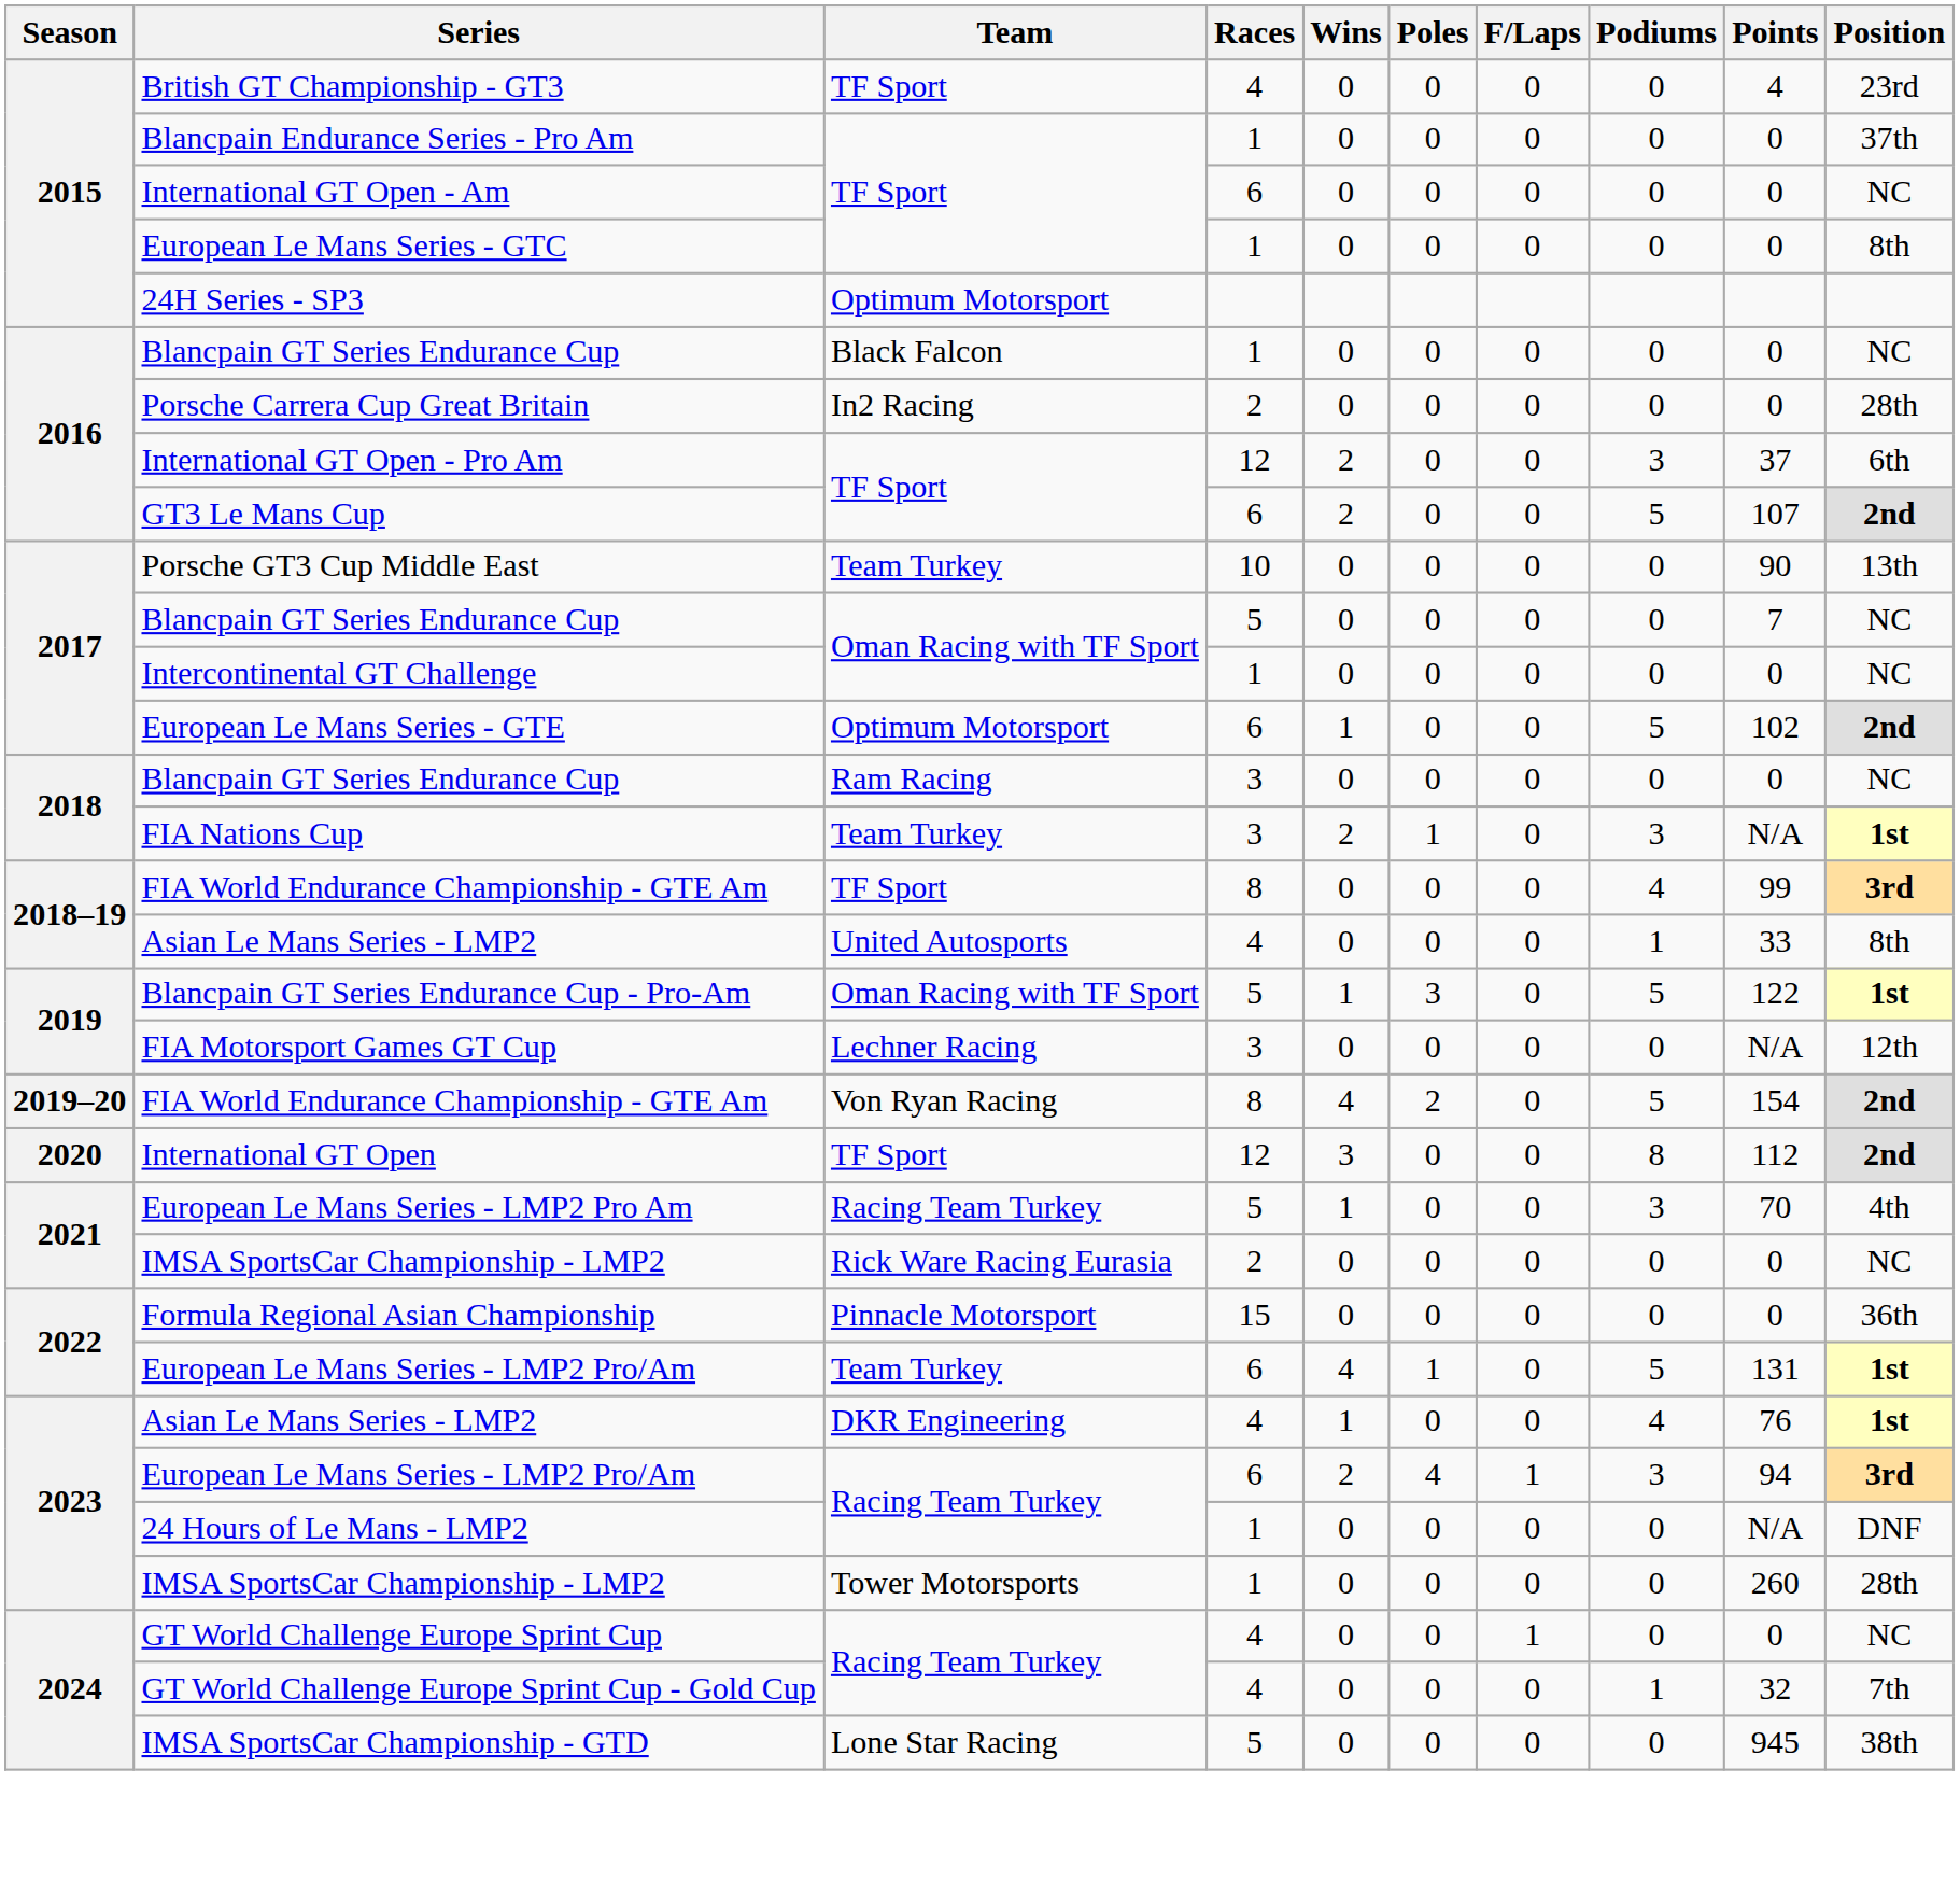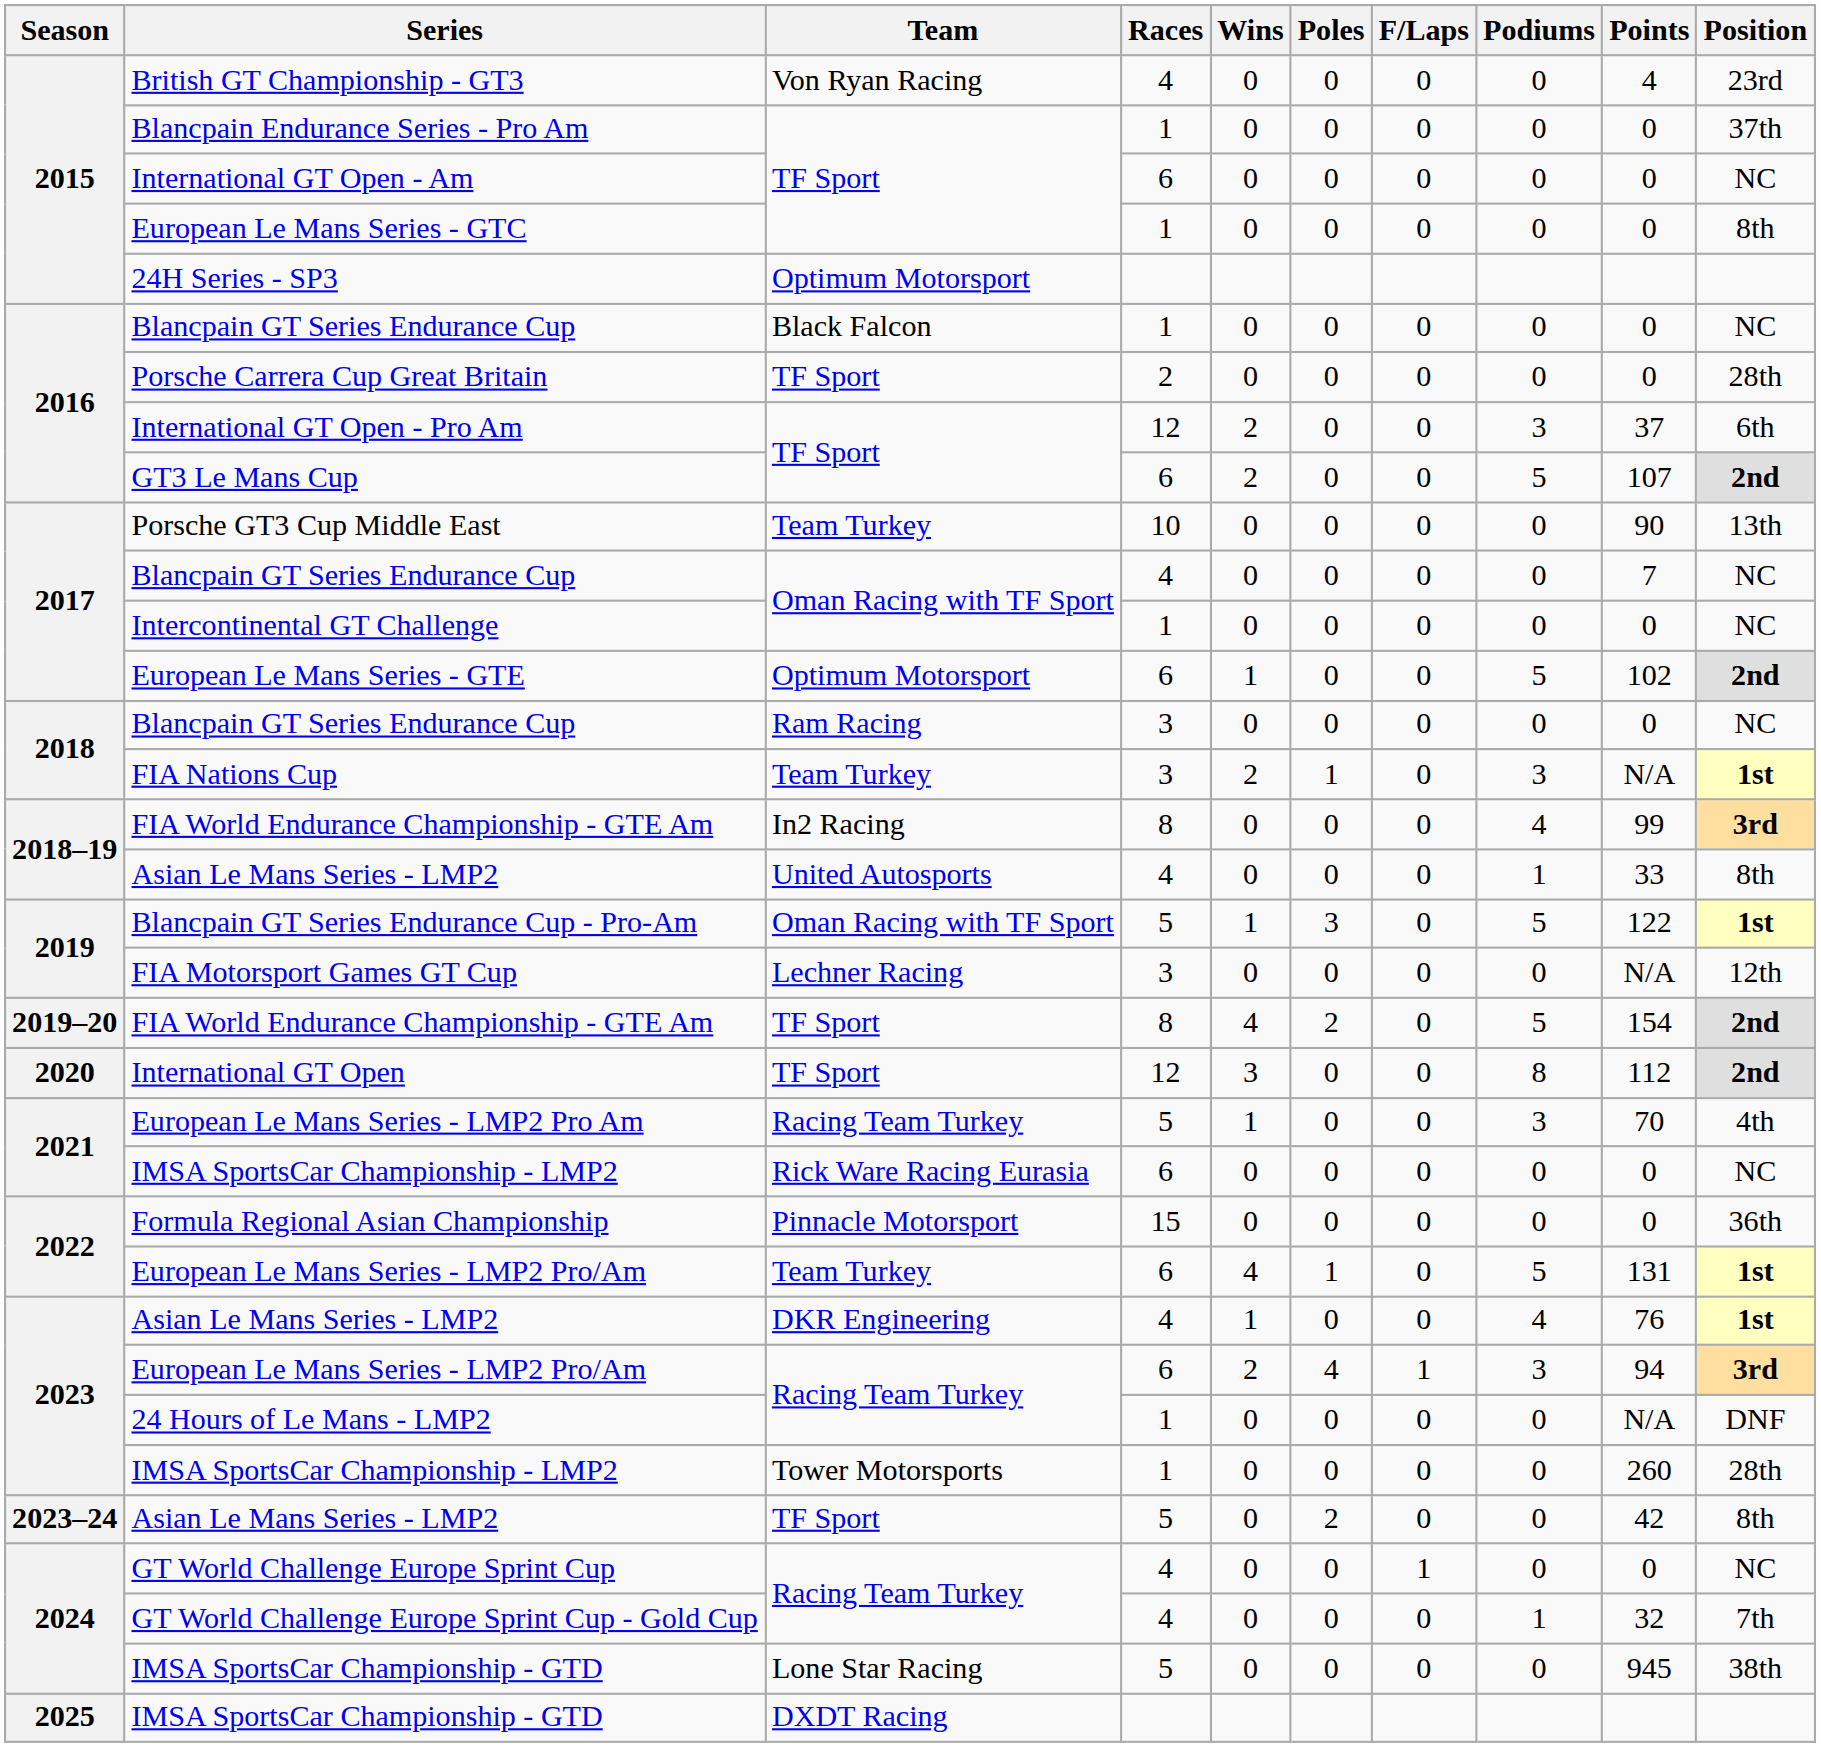British GT Championship - GT3 | Team: TF Sport -> Von Ryan Racing
Porsche Carrera Cup Great Britain | Team: In2 Racing -> TF Sport
2017 / Blancpain GT Series Endurance Cup | Races: 5 -> 4
2018–19 / FIA World Endurance Championship - GTE Am | Team: TF Sport -> In2 Racing
2019–20 / FIA World Endurance Championship - GTE Am | Team: Von Ryan Racing -> TF Sport
2021 / IMSA SportsCar Championship - LMP2 | Races: 2 -> 6
+ row: 2023–24 | Asian Le Mans Series - LMP2 | TF Sport | 5 | 0 | 2 | 0 | 0 | 42 | 8th
+ row: 2025 | IMSA SportsCar Championship - GTD | DXDT Racing
